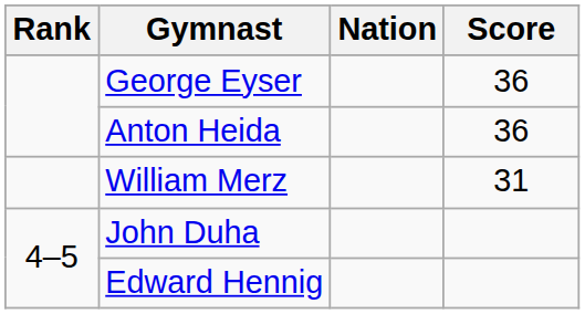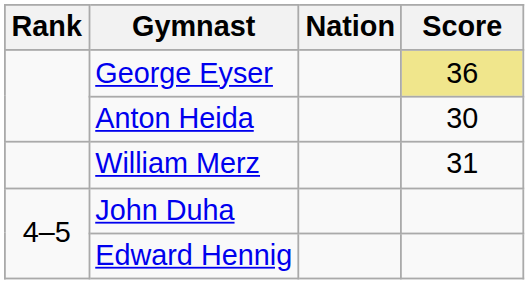George Eyser | Score: no background -> khaki background
Anton Heida | Score: 36 -> 30
